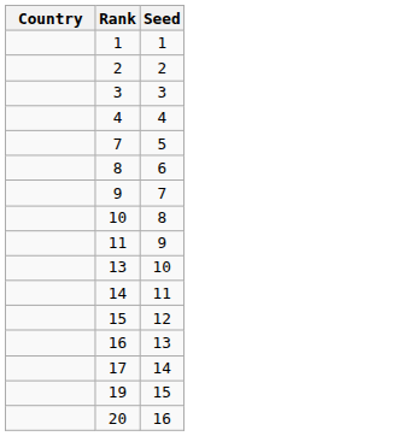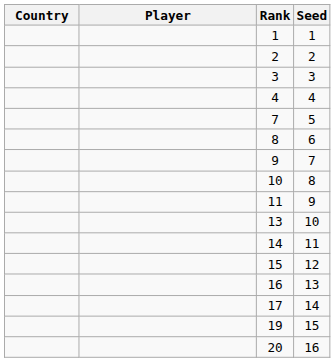+ column: Player
